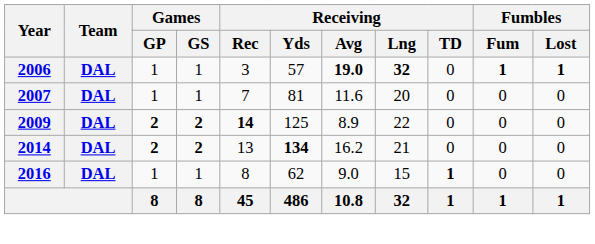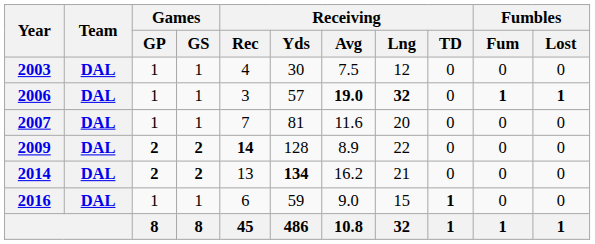+ row: 2003 | DAL | 1 | 1 | 4 | 30 | 7.5 | 12 | 0 | 0 | 0
2009 | Receiving / Yds: 125 -> 128
2016 | Receiving / Rec: 8 -> 6
2016 | Receiving / Yds: 62 -> 59
